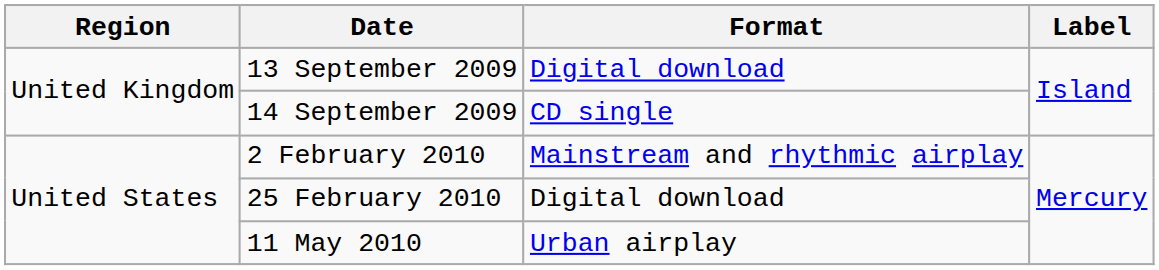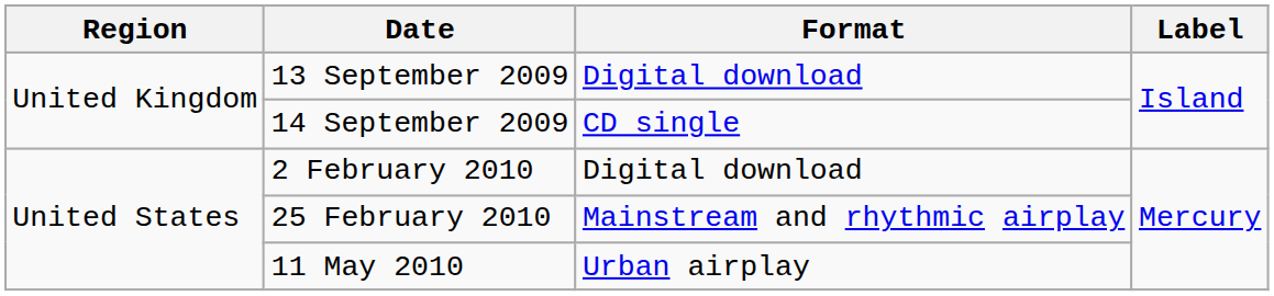2 February 2010 | Format: Mainstream and rhythmic airplay -> Digital download
25 February 2010 | Format: Digital download -> Mainstream and rhythmic airplay
